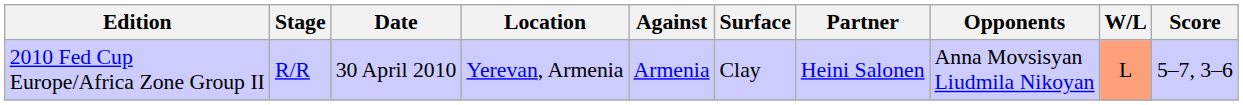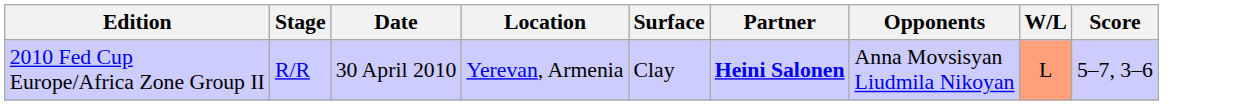- column: Against | Armenia
2010 Fed Cup Europe/Africa Zone Group II | Partner: normal -> bold
